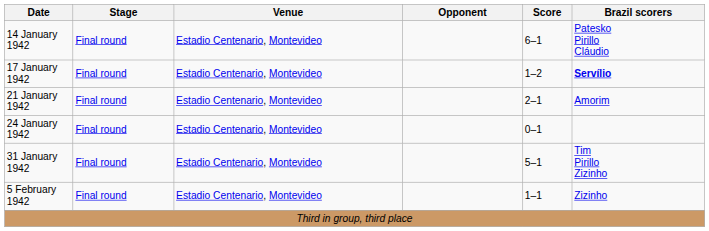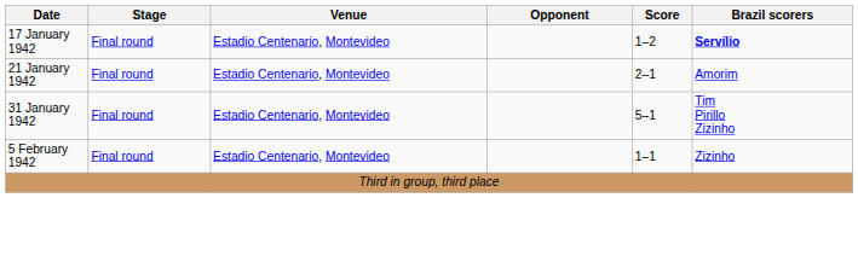- row: 14 January 1942 | Final round | Estadio Centenario, Montevideo | 6–1 | Patesko Pirillo Cláudio
- row: 24 January 1942 | Final round | Estadio Centenario, Montevideo | 0–1
